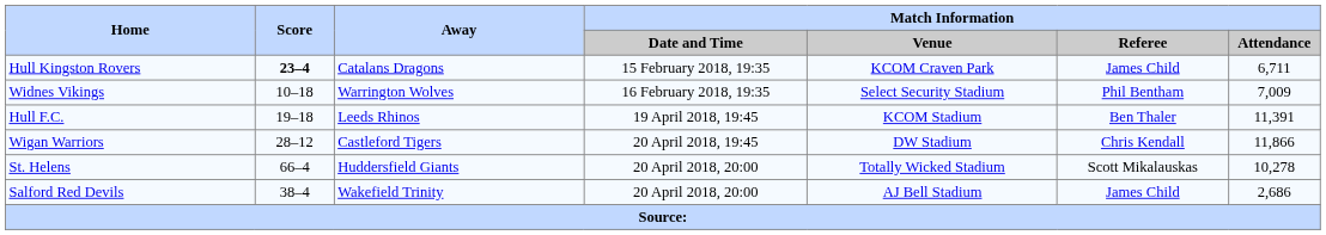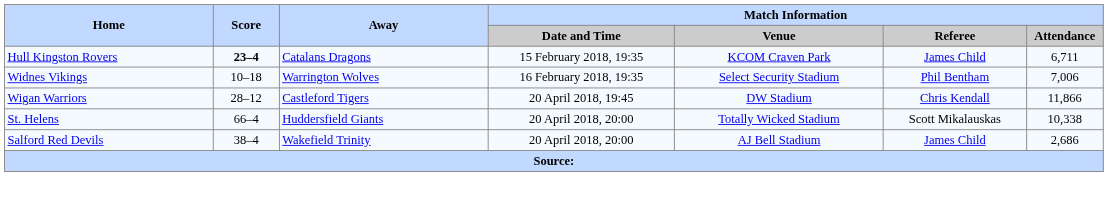Widnes Vikings | Match Information / Attendance: 7,009 -> 7,006
- row: Hull F.C. | 19–18 | Leeds Rhinos | 19 April 2018, 19:45 | KCOM Stadium | Ben Thaler | 11,391
St. Helens | Match Information / Attendance: 10,278 -> 10,338
